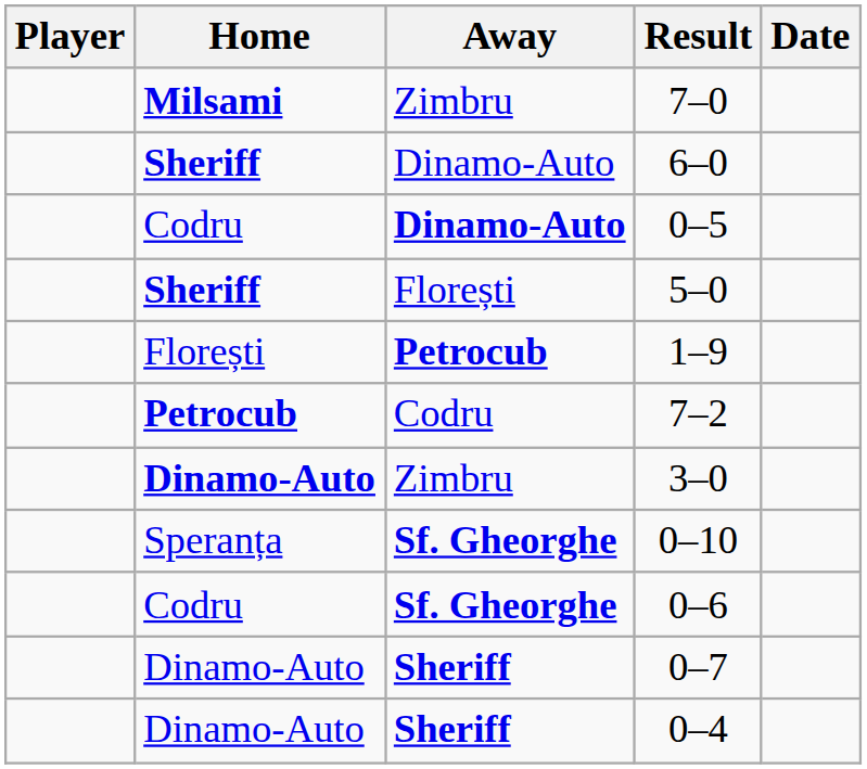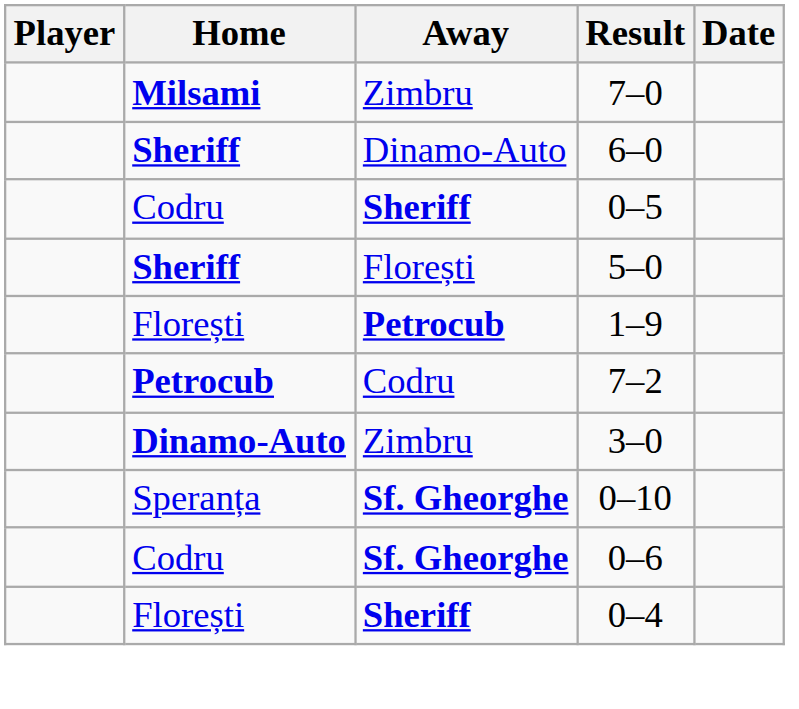0–5 | Away: Dinamo-Auto -> Sheriff
- row: Dinamo-Auto | Sheriff | 0–7
0–4 | Home: Dinamo-Auto -> Florești
